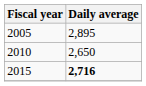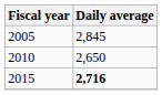2005 | Daily average: 2,895 -> 2,845
